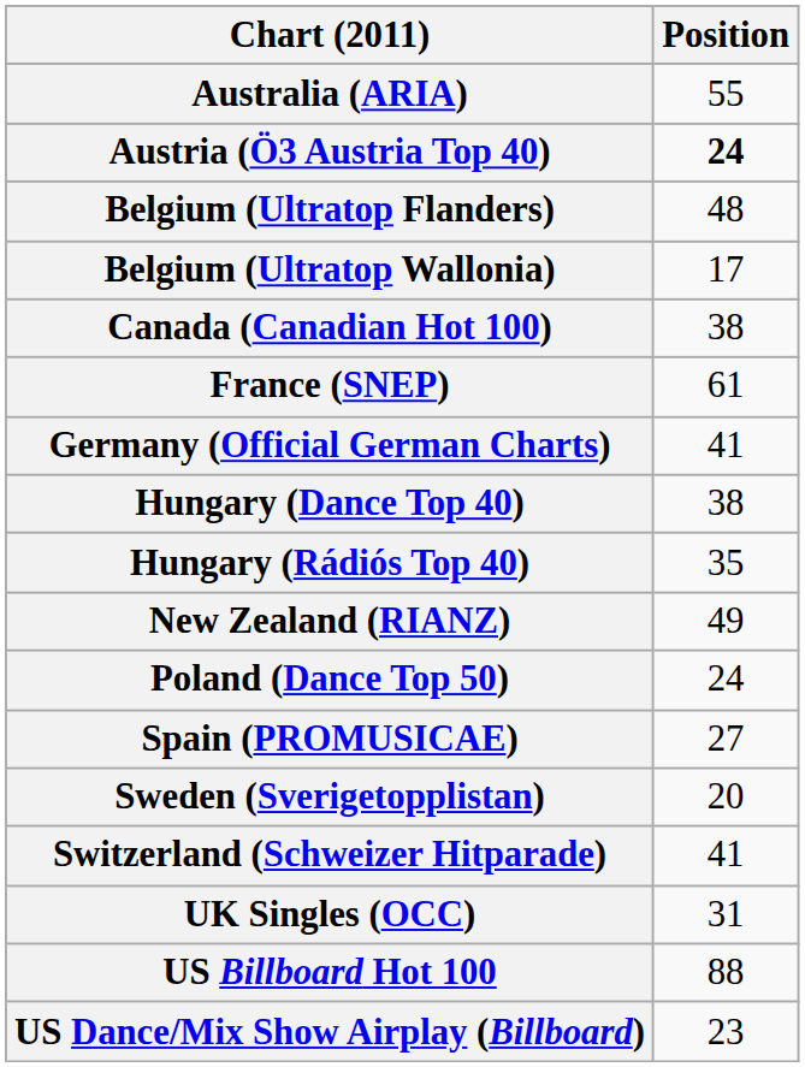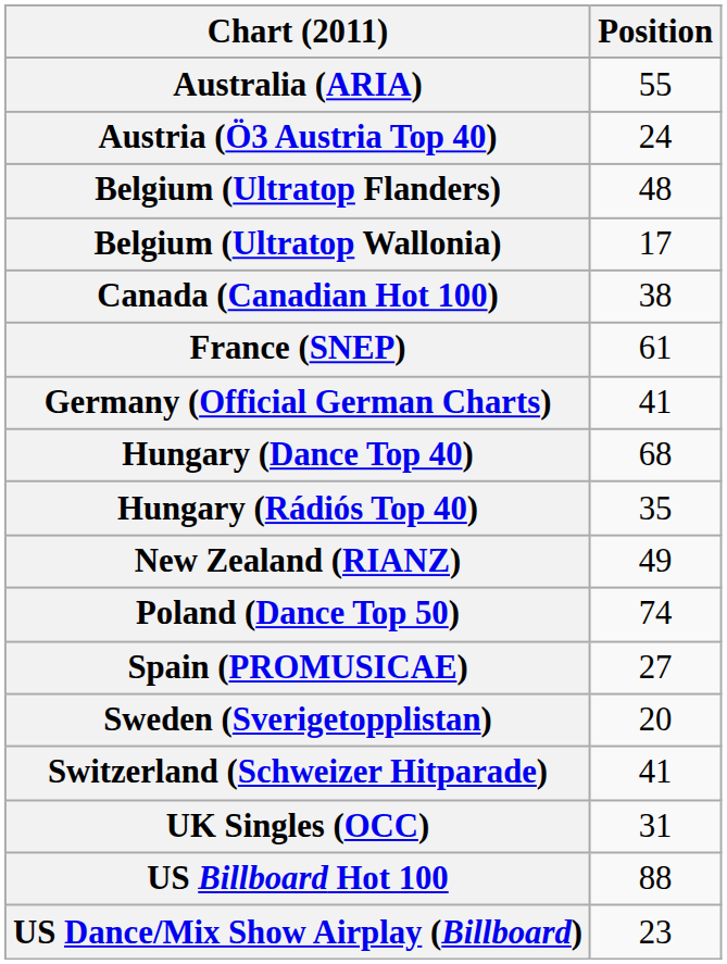Austria (Ö3 Austria Top 40) | Position: bold -> normal
Hungary (Dance Top 40) | Position: 38 -> 68
Poland (Dance Top 50) | Position: 24 -> 74
